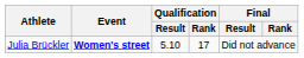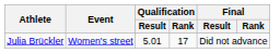Julia Brückler | Event: bold -> normal
Julia Brückler | Qualification / Result: 5.10 -> 5.01
